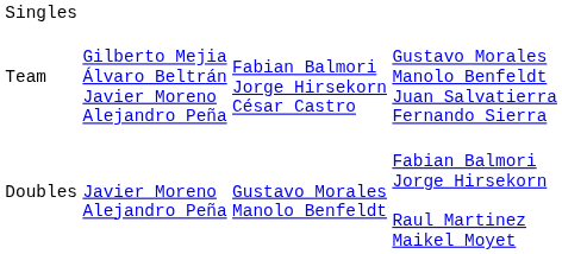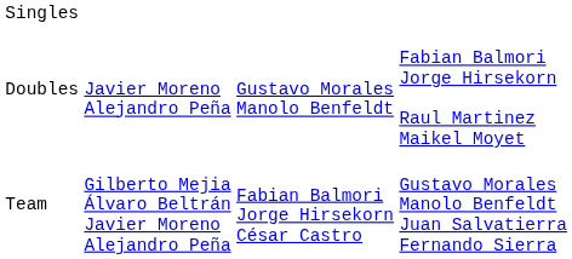rows swapped: Doubles <-> Team
